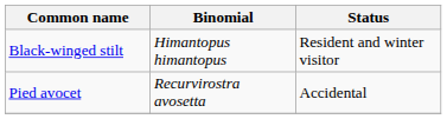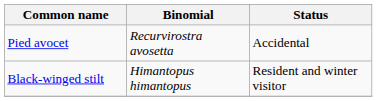rows swapped: Black-winged stilt <-> Pied avocet
